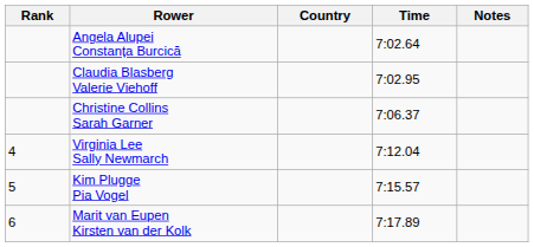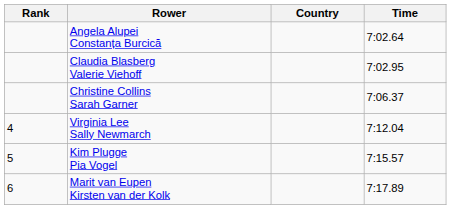- column: Notes
